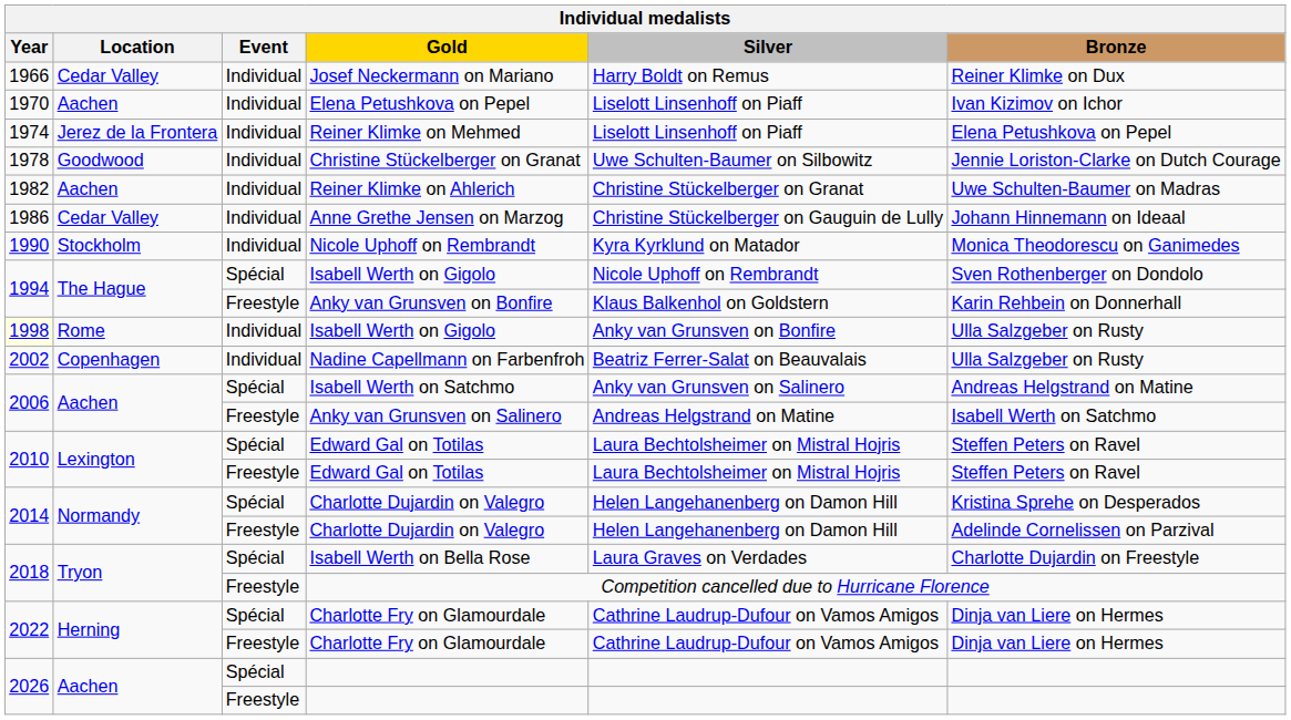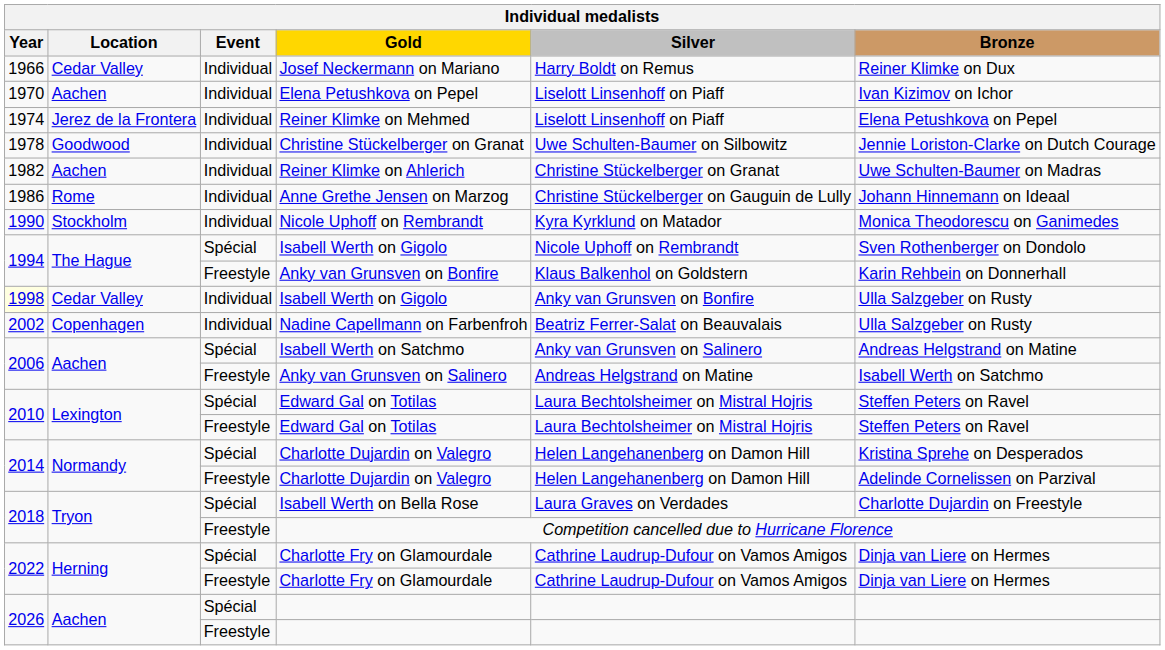Anne Grethe Jensen on Marzog | Location: Cedar Valley -> Rome
Individual / Isabell Werth on Gigolo | Location: Rome -> Cedar Valley
